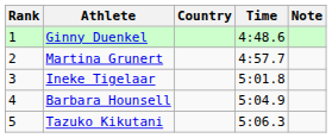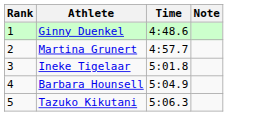- column: Country
